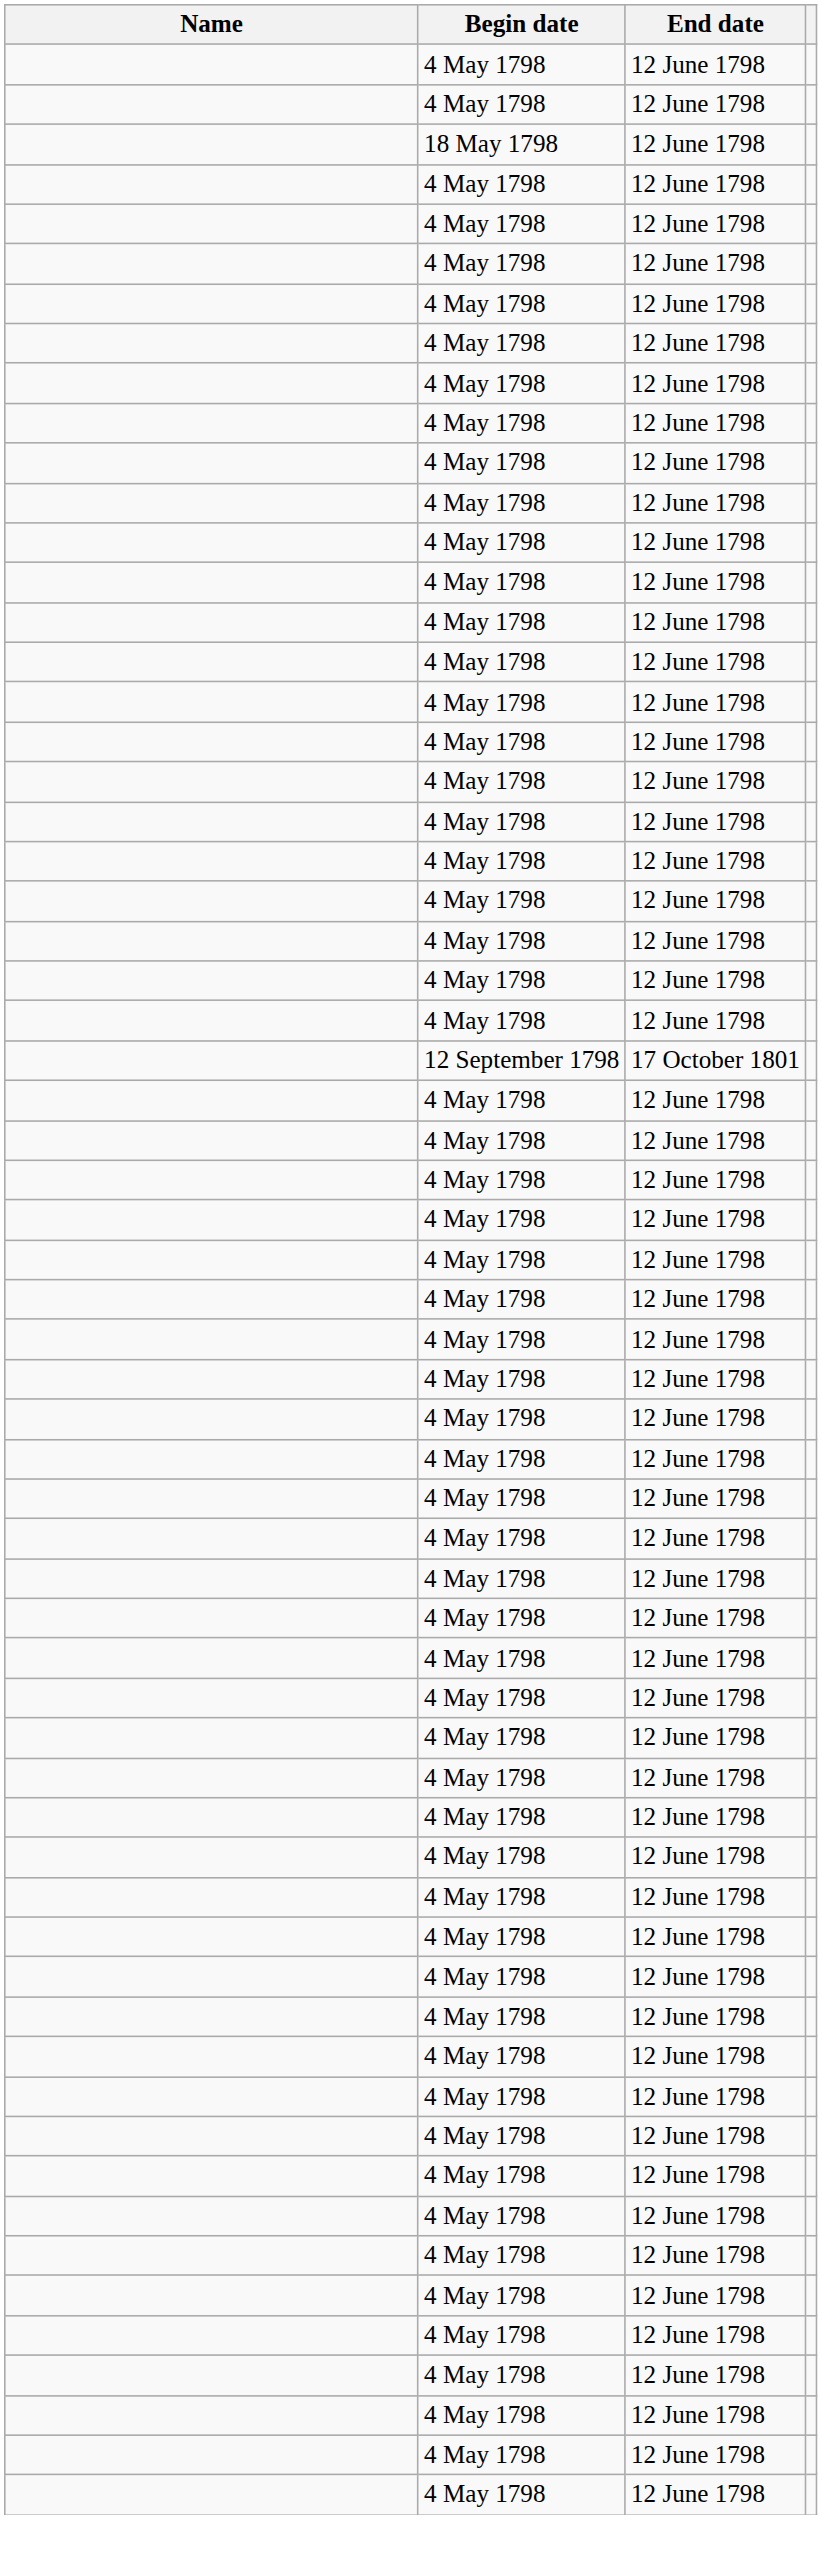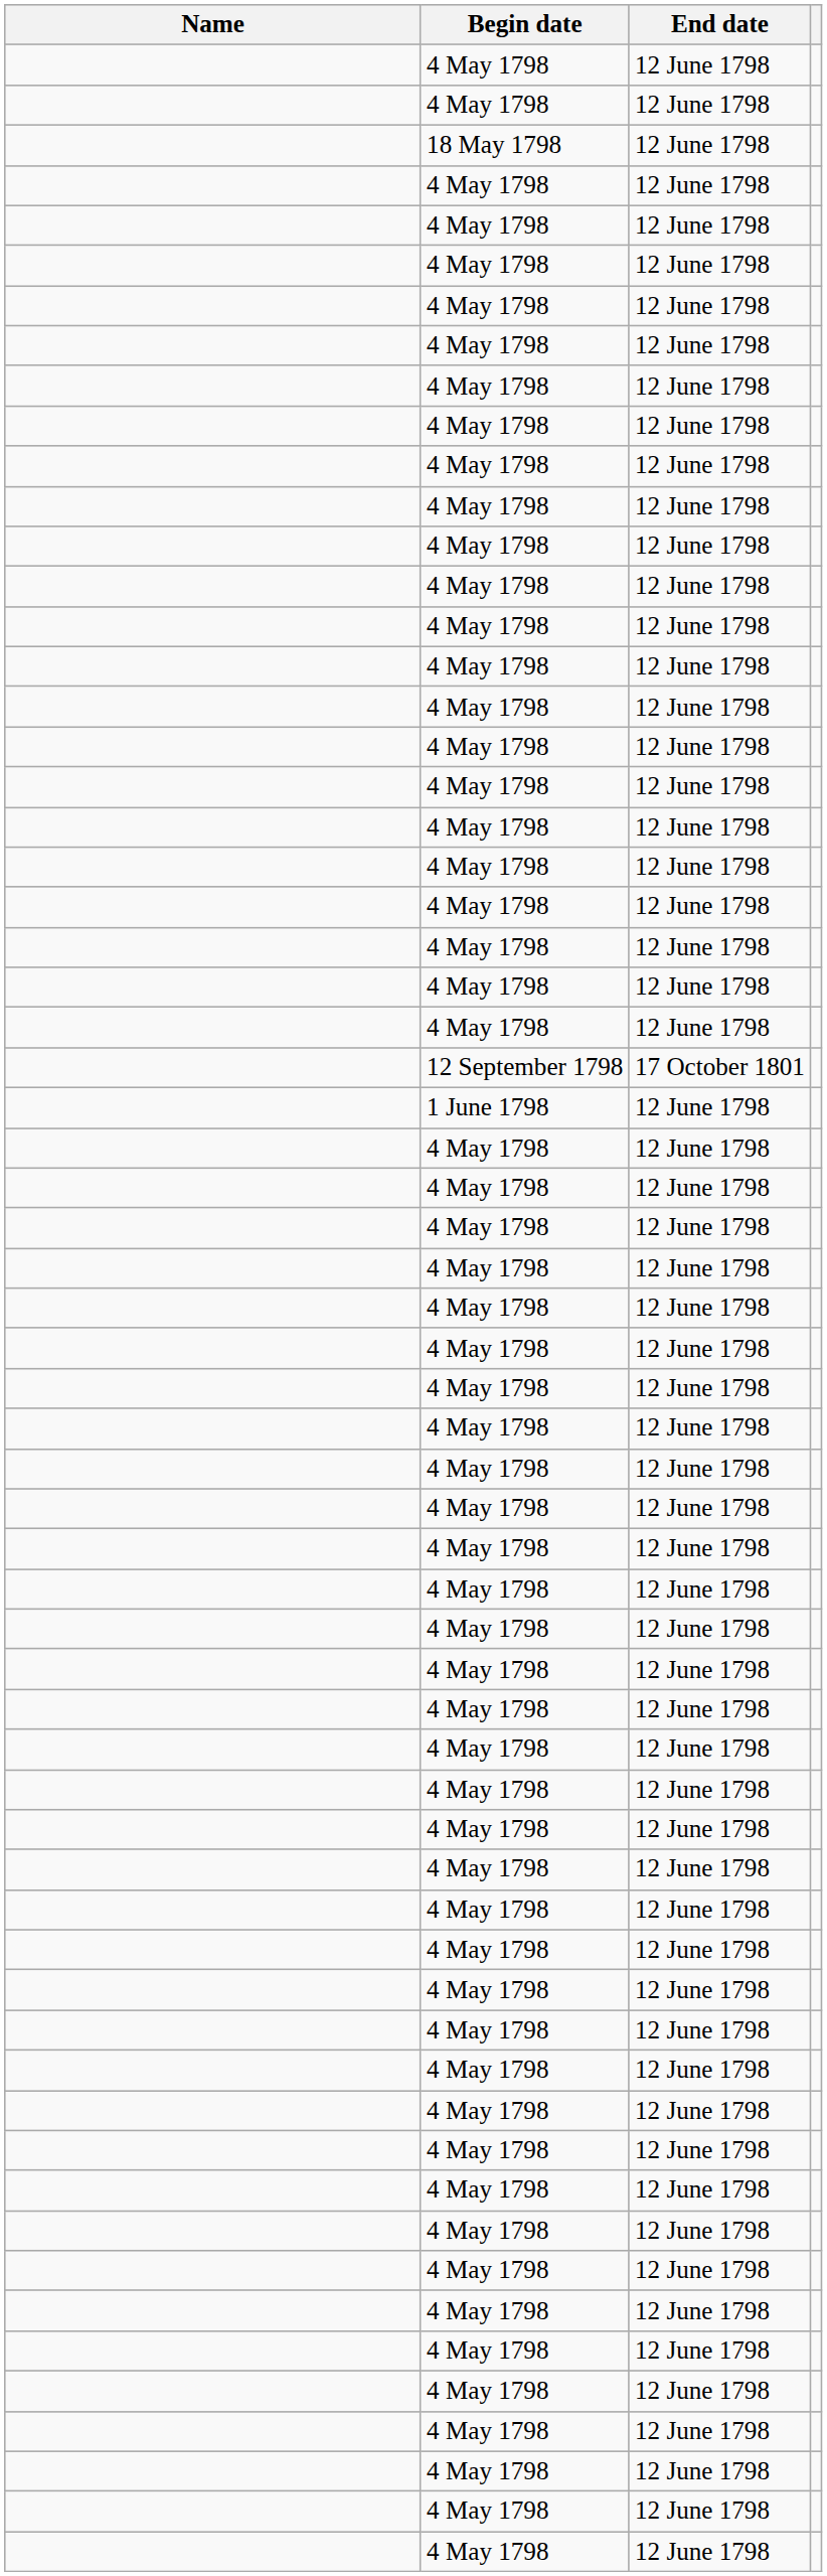+ row: 1 June 1798 | 12 June 1798
